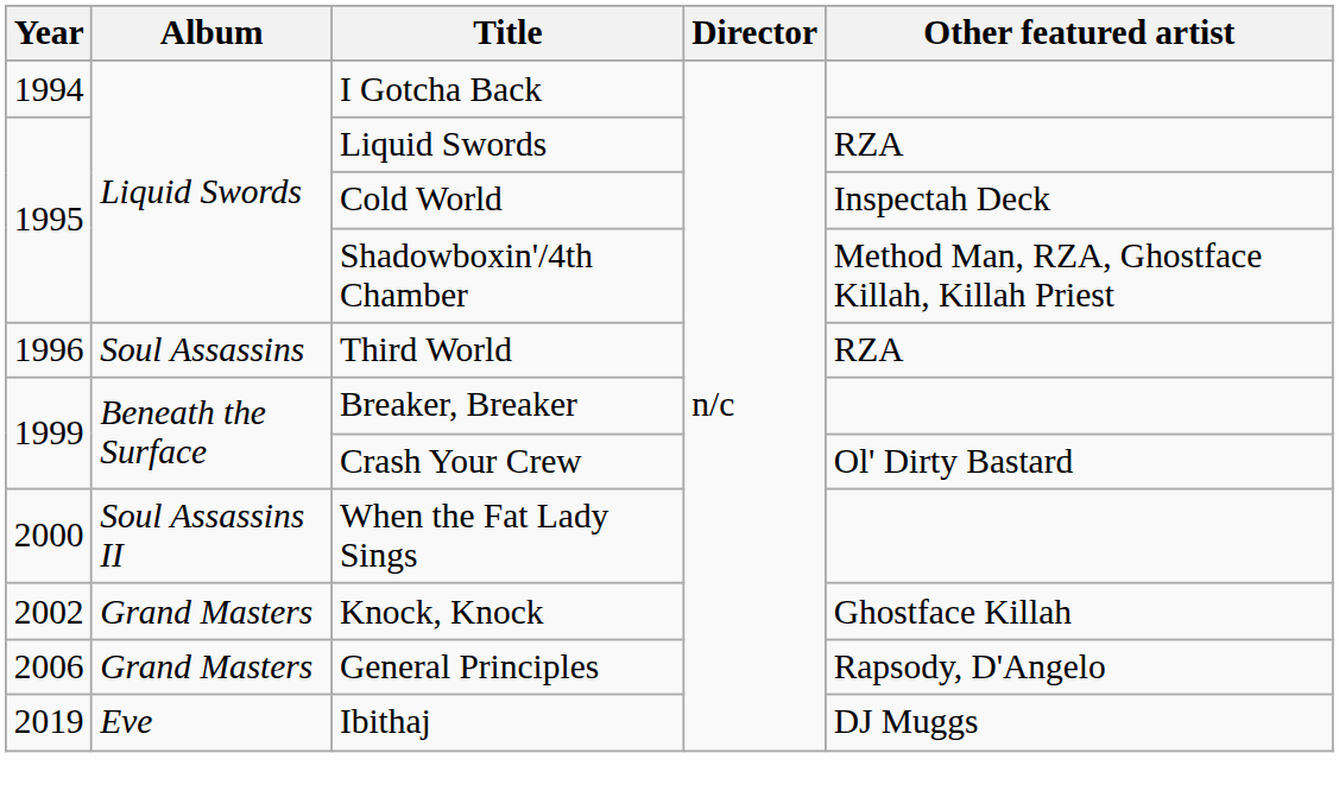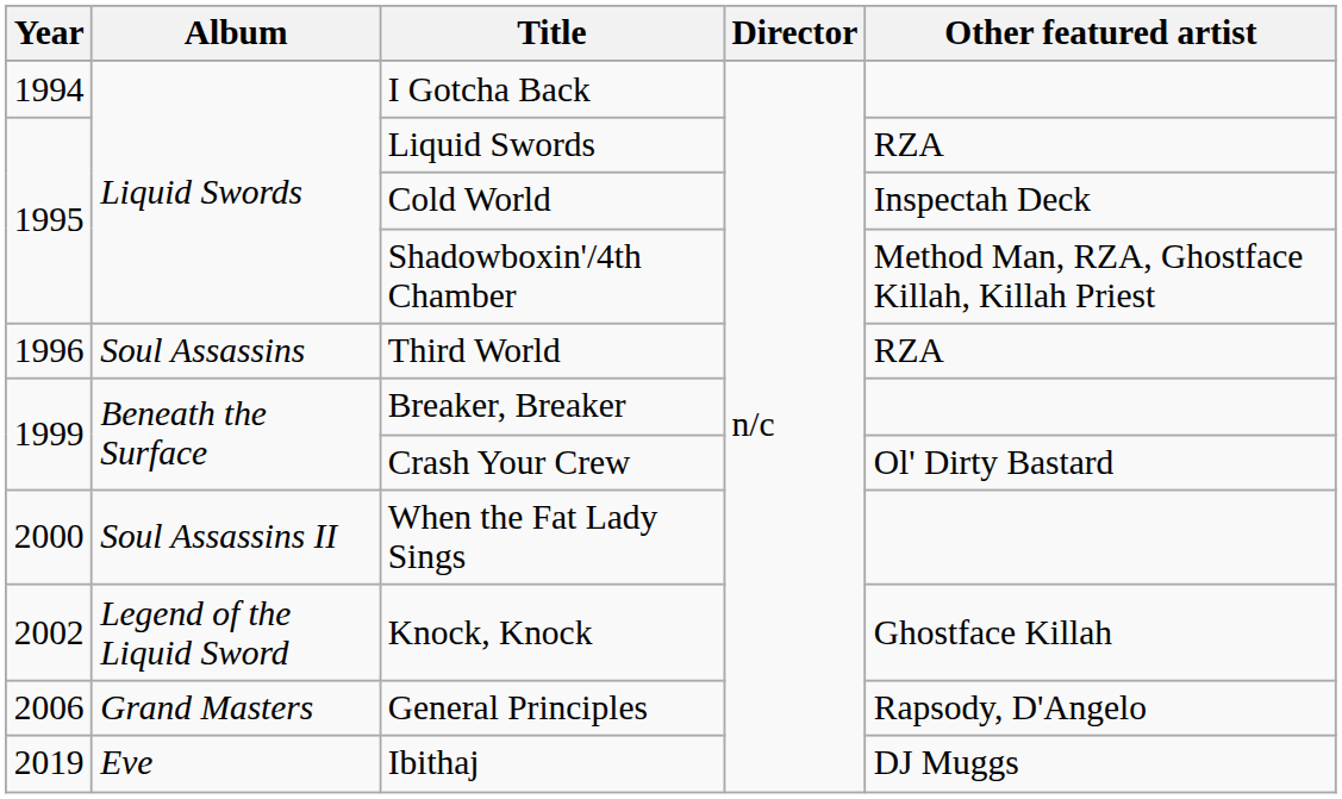Knock, Knock | Album: Grand Masters -> Legend of the Liquid Sword
